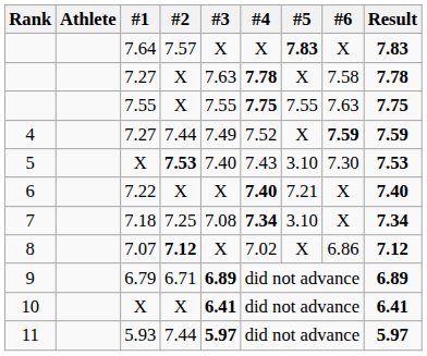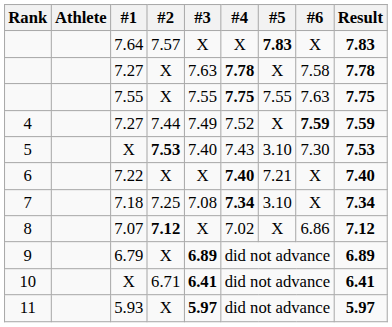9 | #2: 6.71 -> X
10 | #2: X -> 6.71
11 | #2: 7.44 -> X
